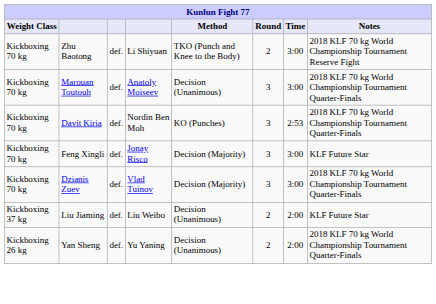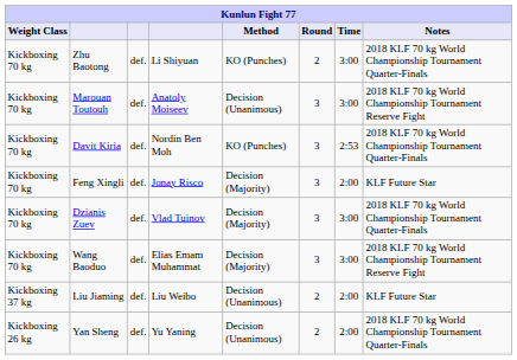Zhu Baotong | Method: TKO (Punch and Knee to the Body) -> KO (Punches)
Zhu Baotong | Notes: 2018 KLF 70 kg World Championship Tournament Reserve Fight -> 2018 KLF 70 kg World Championship Tournament Quarter-Finals
Marouan Toutouh | Notes: 2018 KLF 70 kg World Championship Tournament Quarter-Finals -> 2018 KLF 70 kg World Championship Tournament Reserve Fight
Feng Xingli | Time: 3:00 -> 2:00
+ row: Kickboxing 70 kg | Wang Baoduo | def. | Elias Emam Muhammat | Decision (Majority) | 3 | 3:00 | 2018 KLF 70 kg World Championship Tournament Reserve Fight
